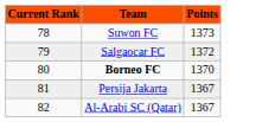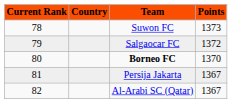+ column: Country
